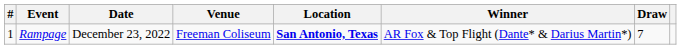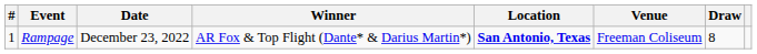columns swapped: Venue <-> Winner
Rampage | Draw: 7 -> 8
